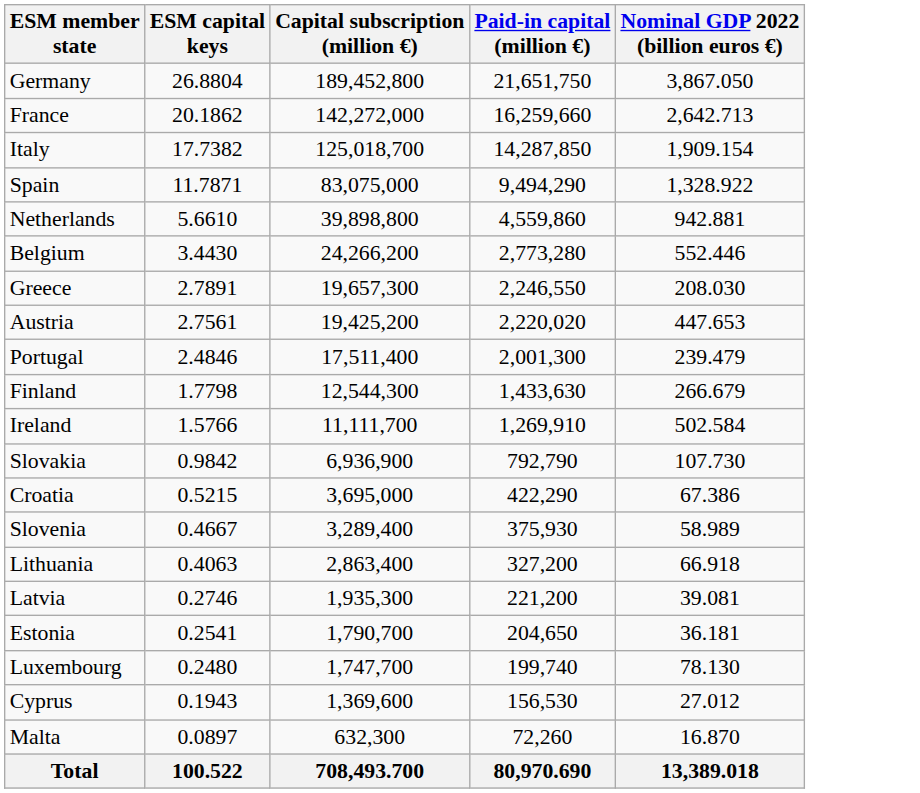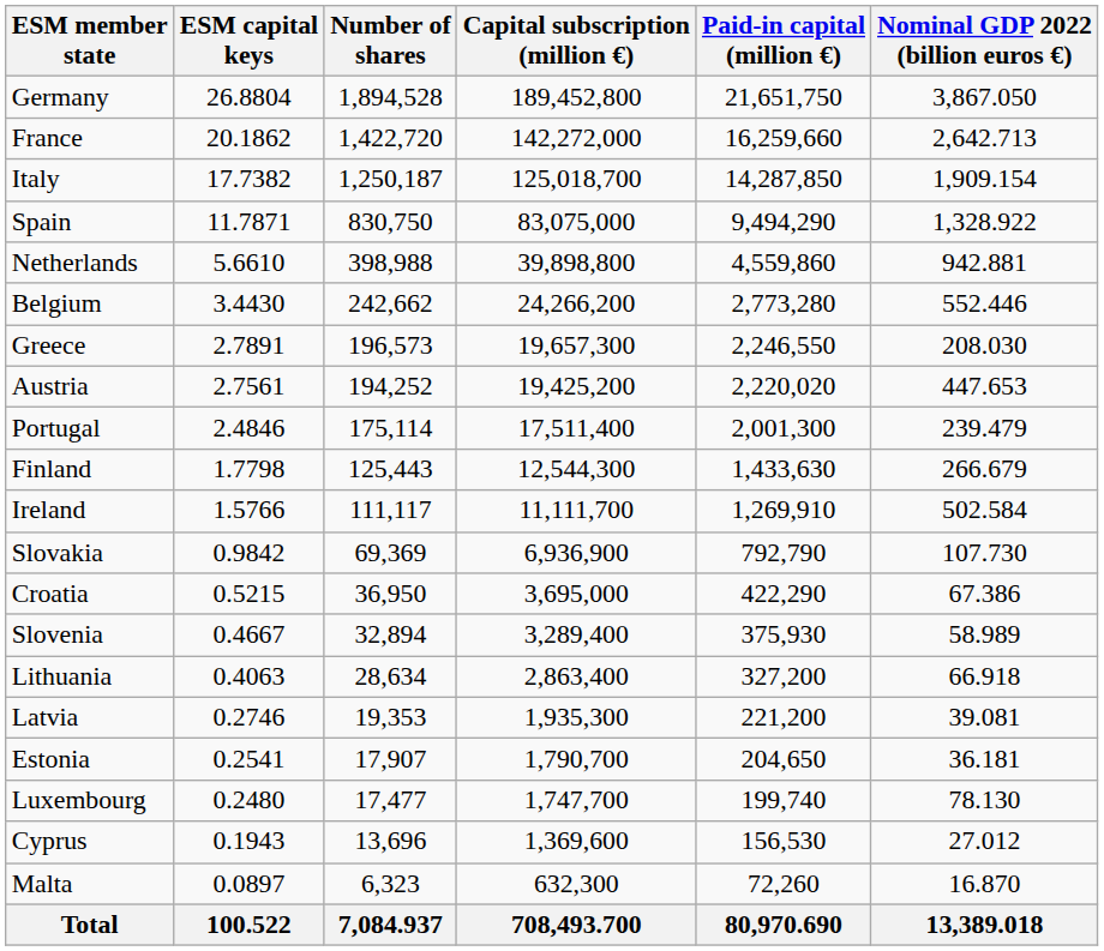+ column: Number of shares | 1,894,528 | 1,422,720 | 1,250,187 | 830,750 | 398,988 | 242,662 | 196,573 | 194,252 | 175,114 | 125,443 | 111,117 | 69,369 | 36,950 | 32,894 | 28,634 | 19,353 | 17,907 | 17,477 | 13,696 | 6,323 | 7,084.937
